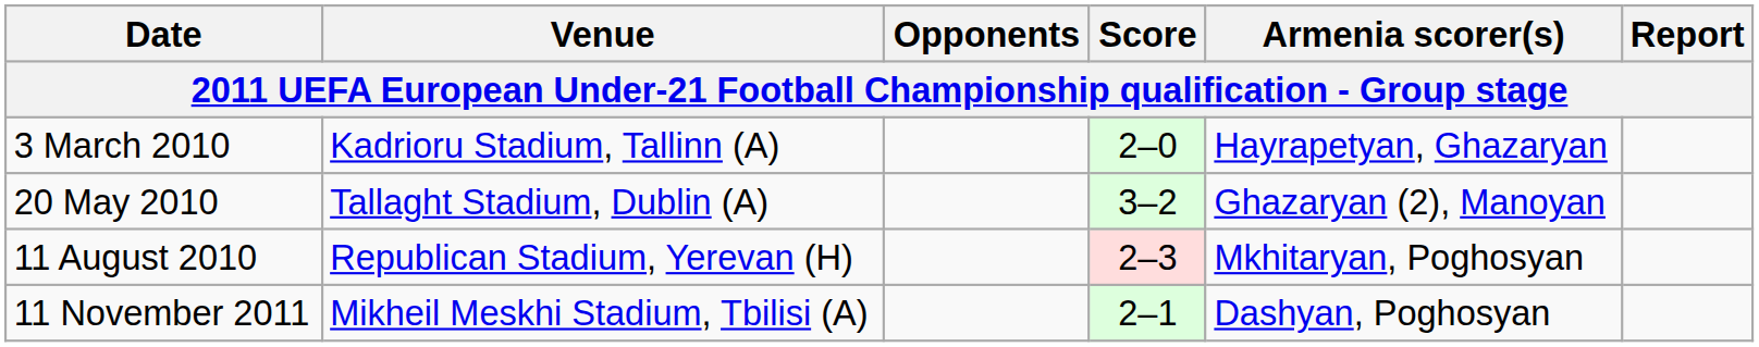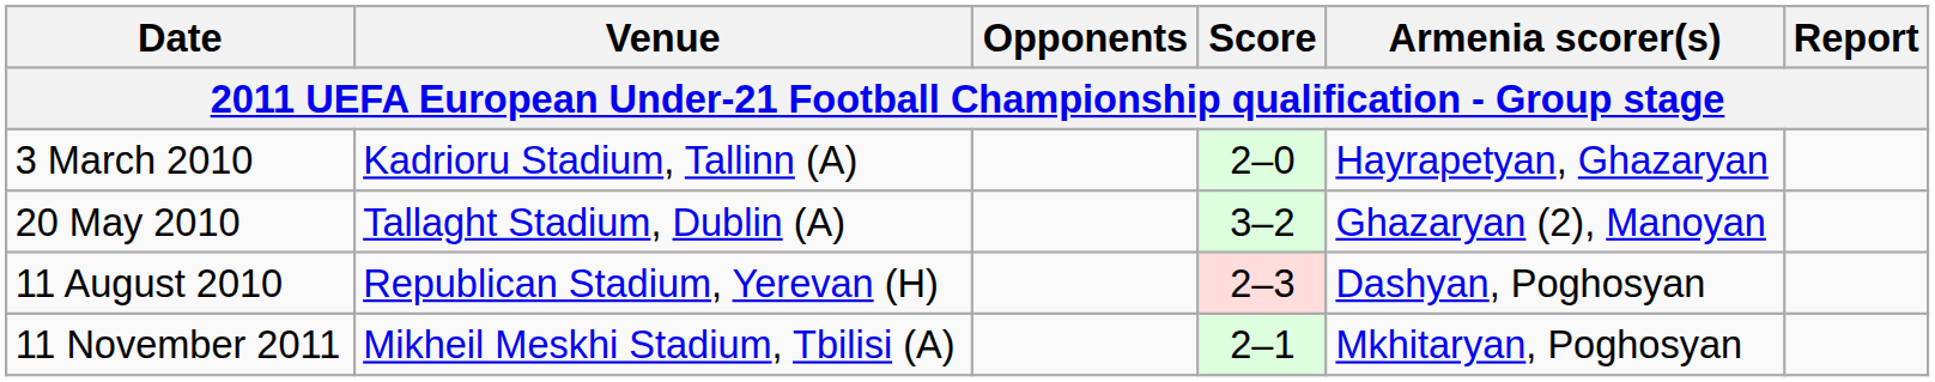11 August 2010 | Armenia scorer(s): Mkhitaryan, Poghosyan -> Dashyan, Poghosyan
11 November 2011 | Armenia scorer(s): Dashyan, Poghosyan -> Mkhitaryan, Poghosyan
